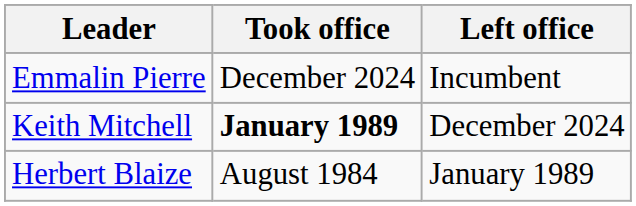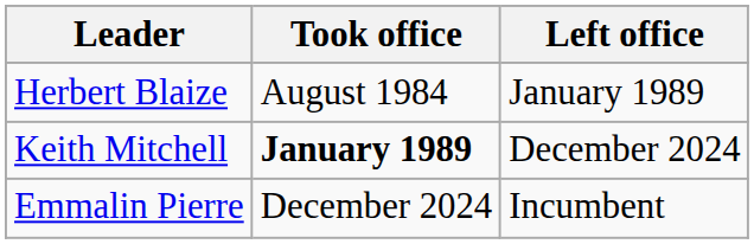rows swapped: Herbert Blaize <-> Emmalin Pierre
